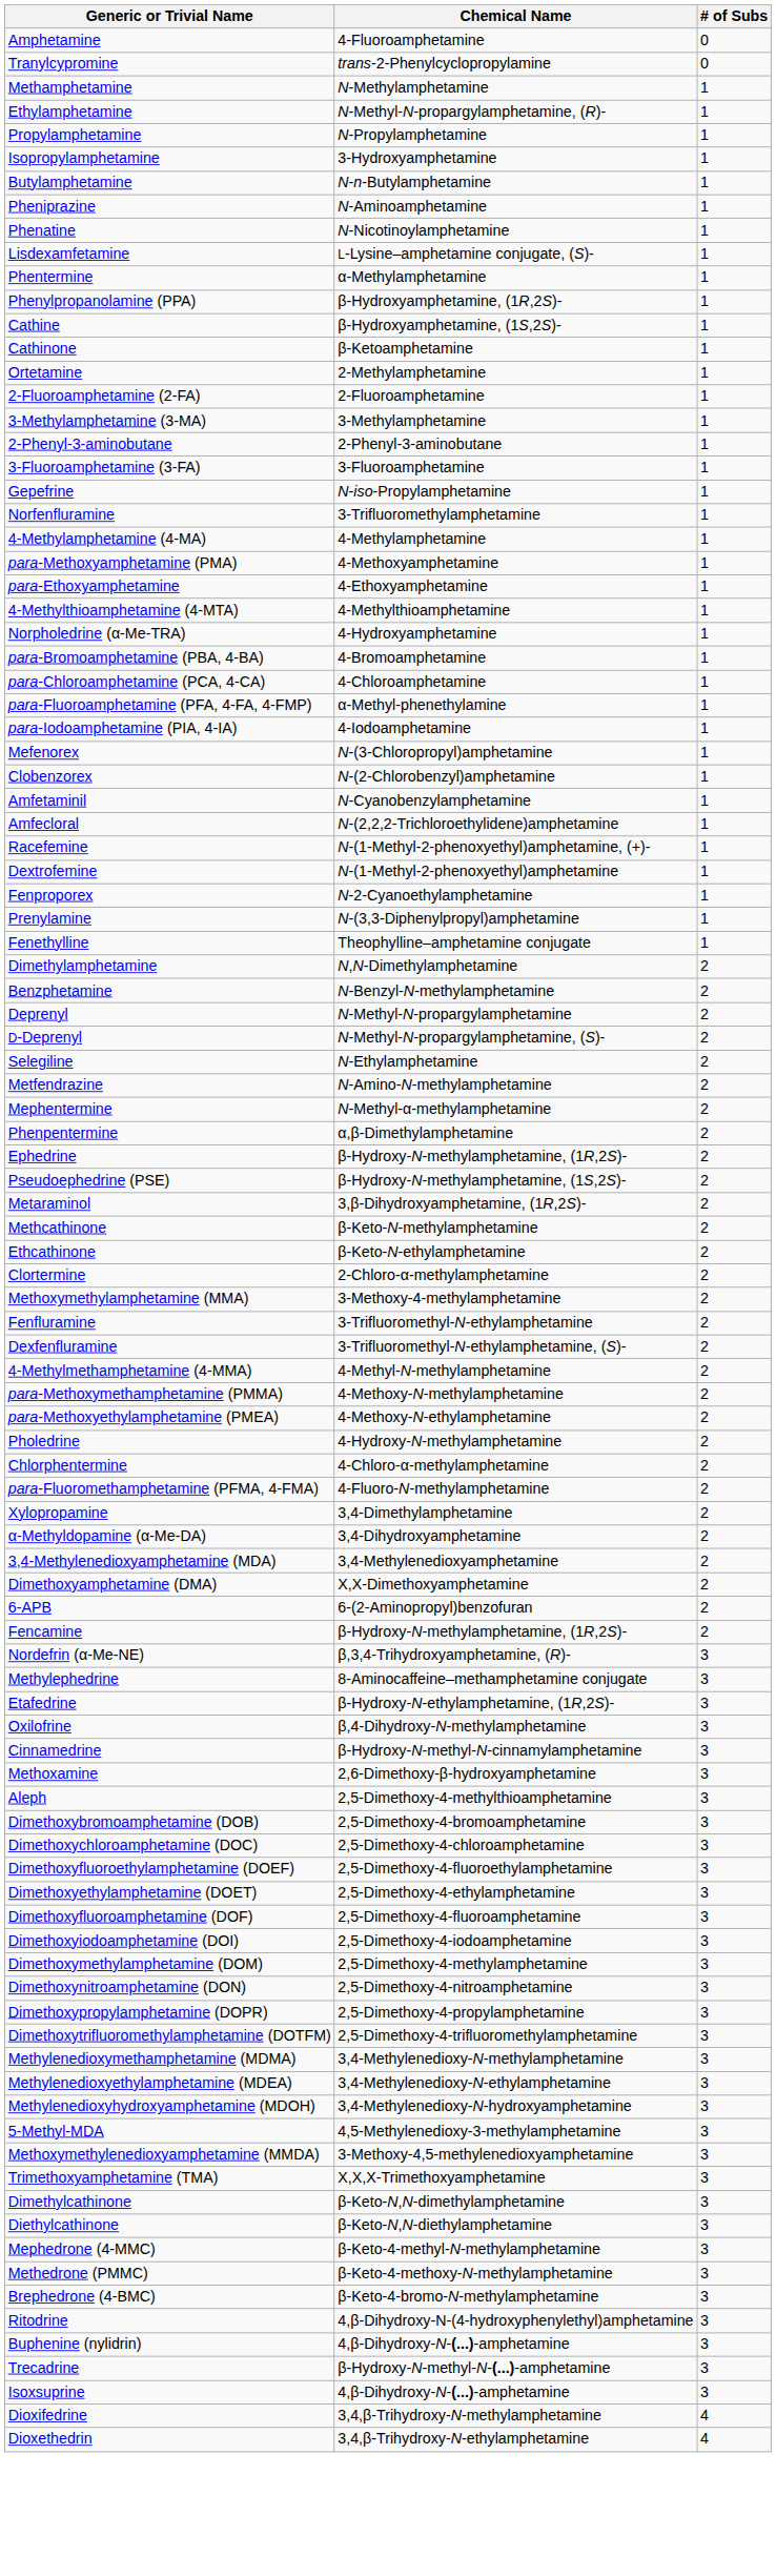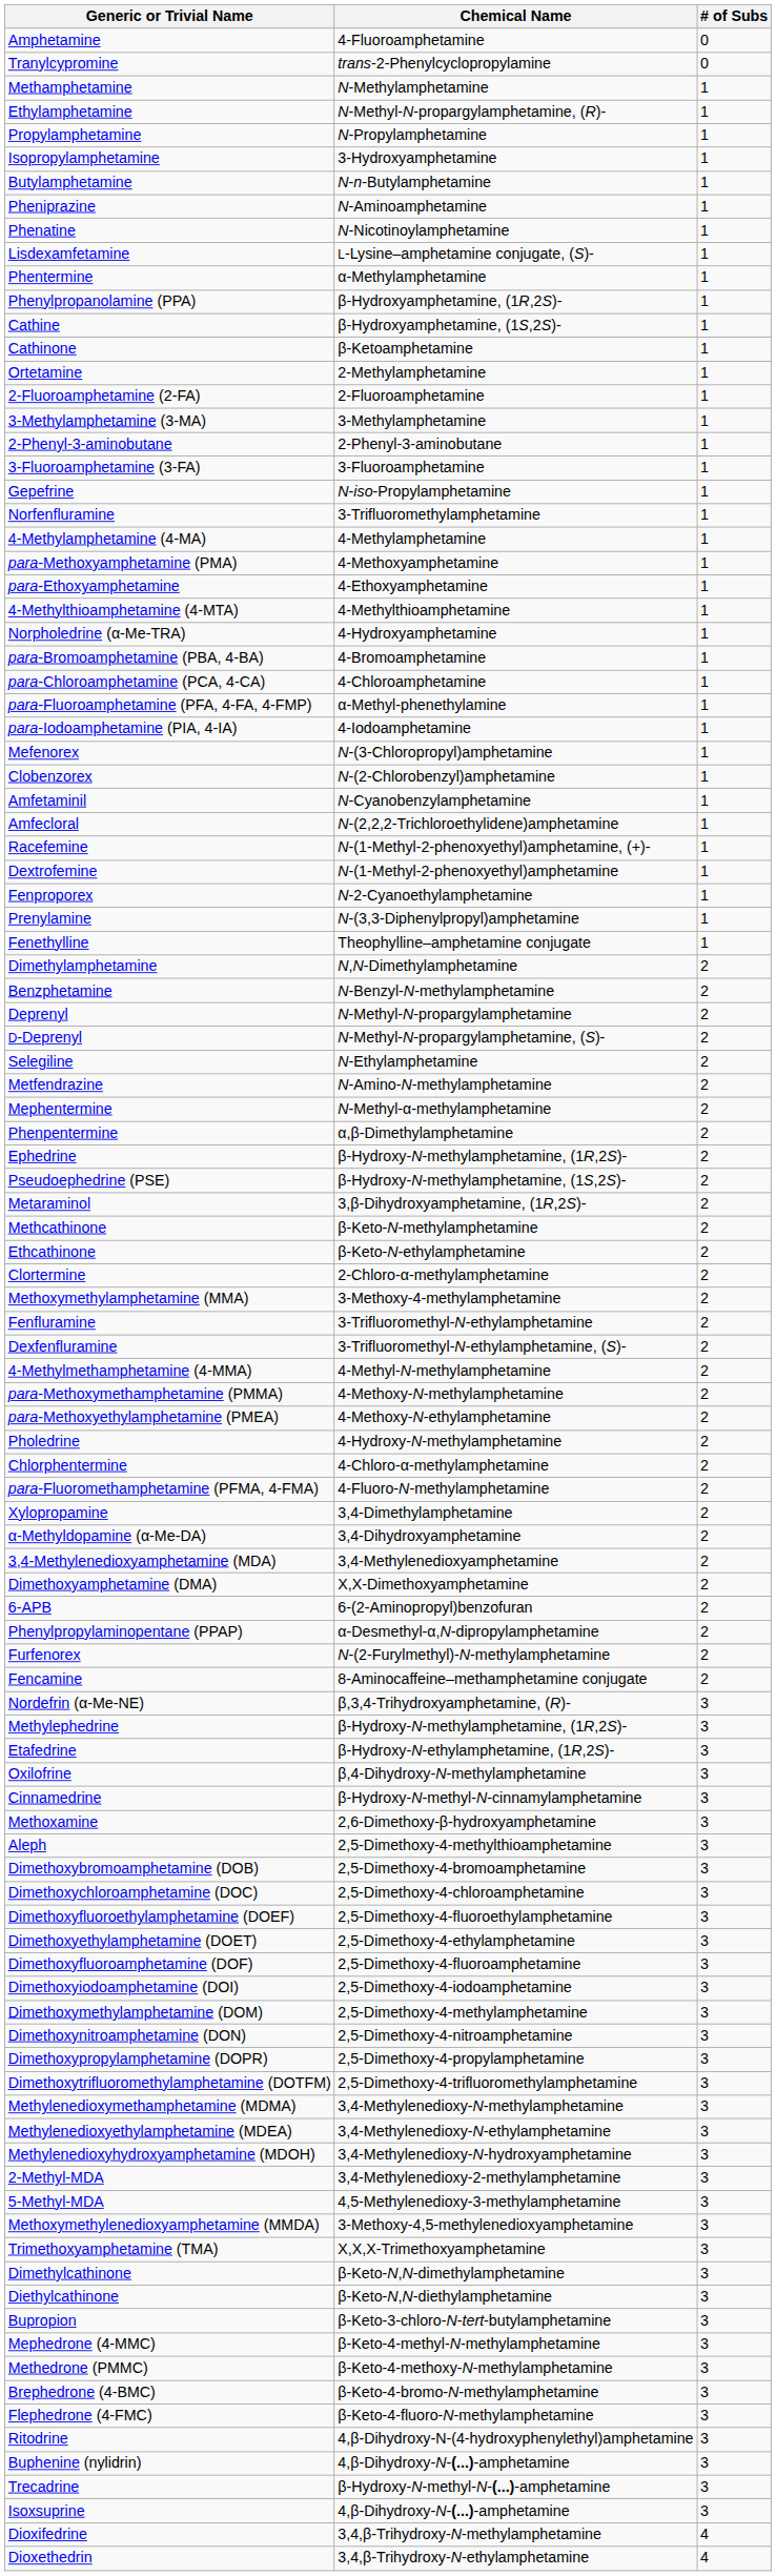+ row: Phenylpropylaminopentane (PPAP) | α-Desmethyl-α,N-dipropylamphetamine | 2
+ row: Furfenorex | N-(2-Furylmethyl)-N-methylamphetamine | 2
Fencamine | Chemical Name: β-Hydroxy-N-methylamphetamine, (1R,2S)- -> 8-Aminocaffeine–methamphetamine conjugate
Methylephedrine | Chemical Name: 8-Aminocaffeine–methamphetamine conjugate -> β-Hydroxy-N-methylamphetamine, (1R,2S)-
+ row: 2-Methyl-MDA | 3,4-Methylenedioxy-2-methylamphetamine | 3
+ row: Bupropion | β-Keto-3-chloro-N-tert-butylamphetamine | 3
+ row: Flephedrone (4-FMC) | β-Keto-4-fluoro-N-methylamphetamine | 3
